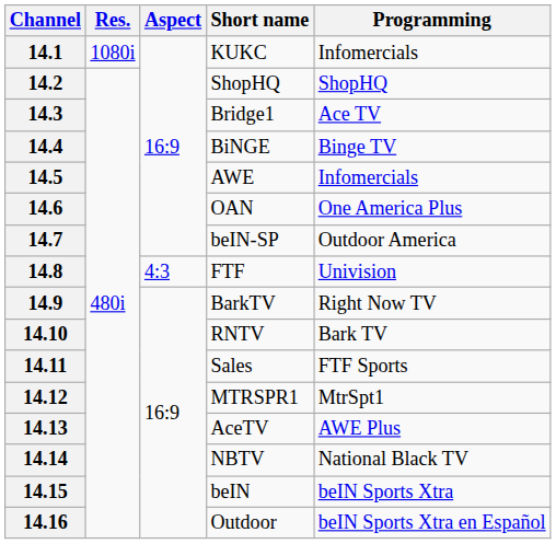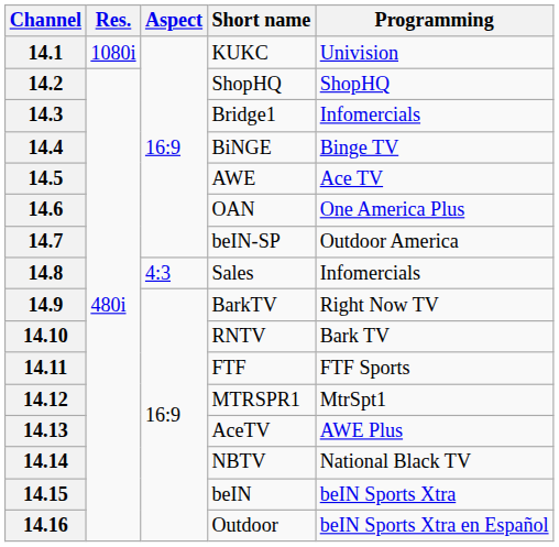14.1 | Programming: Infomercials -> Univision
14.3 | Programming: Ace TV -> Infomercials
14.5 | Programming: Infomercials -> Ace TV
14.8 | Short name: FTF -> Sales
14.8 | Programming: Univision -> Infomercials
14.11 | Short name: Sales -> FTF
